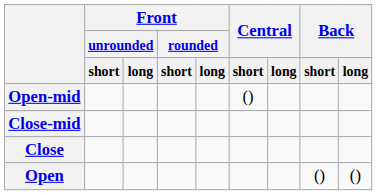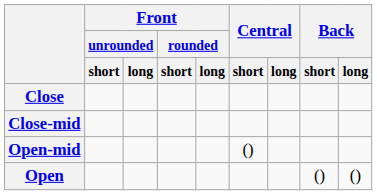rows swapped: Close <-> Open-mid
